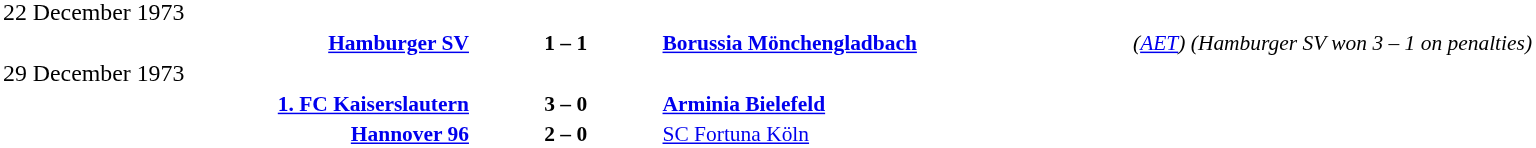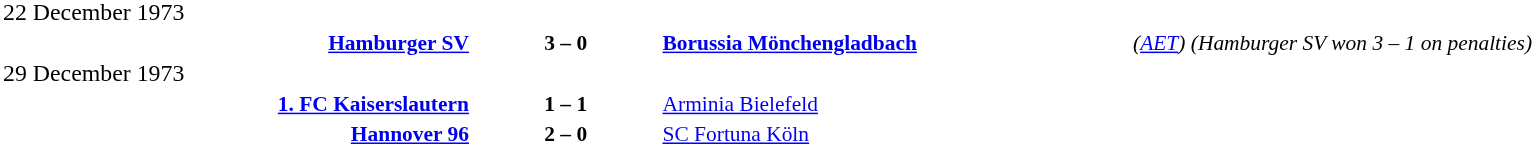Hamburger SV | column 2: 1 – 1 -> 3 – 0
1. FC Kaiserslautern | column 2: 3 – 0 -> 1 – 1
1. FC Kaiserslautern | column 3: bold -> normal
